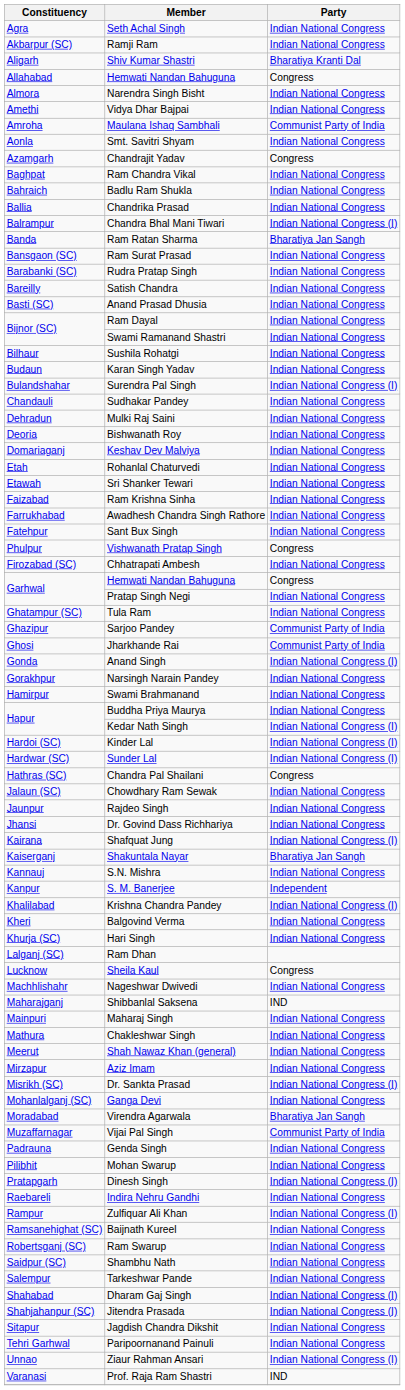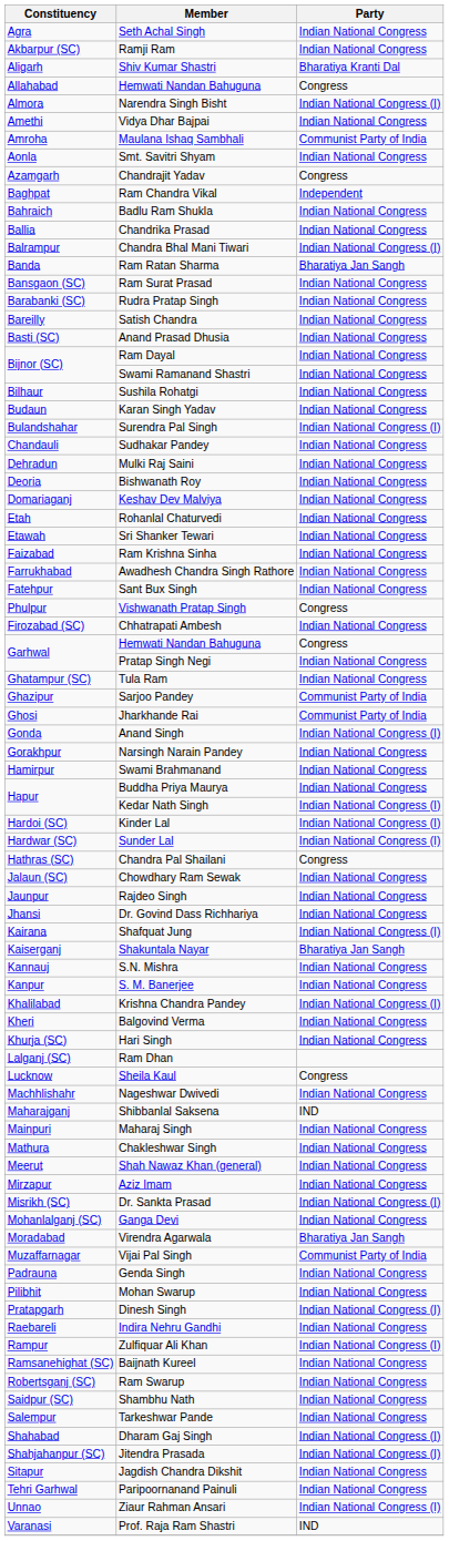Narendra Singh Bisht | Party: Indian National Congress -> Indian National Congress (I)
Ram Chandra Vikal | Party: Indian National Congress -> Independent
S. M. Banerjee | Party: Independent -> Indian National Congress
